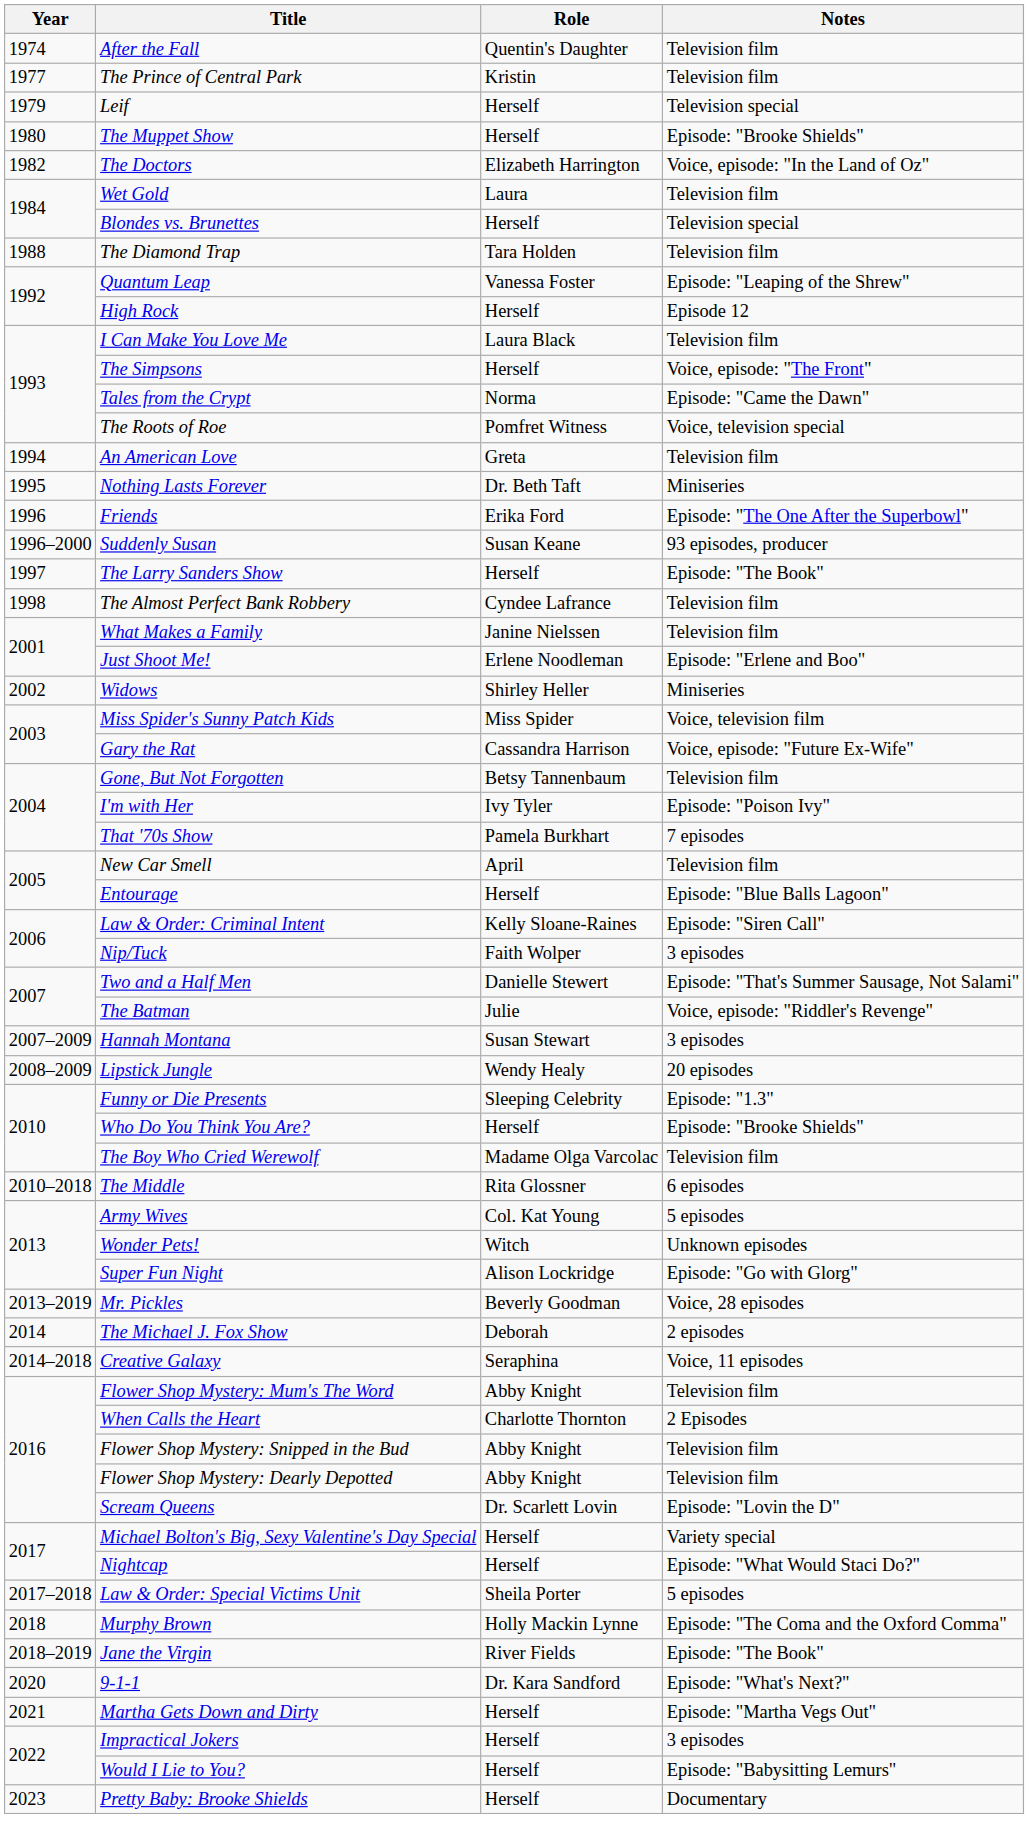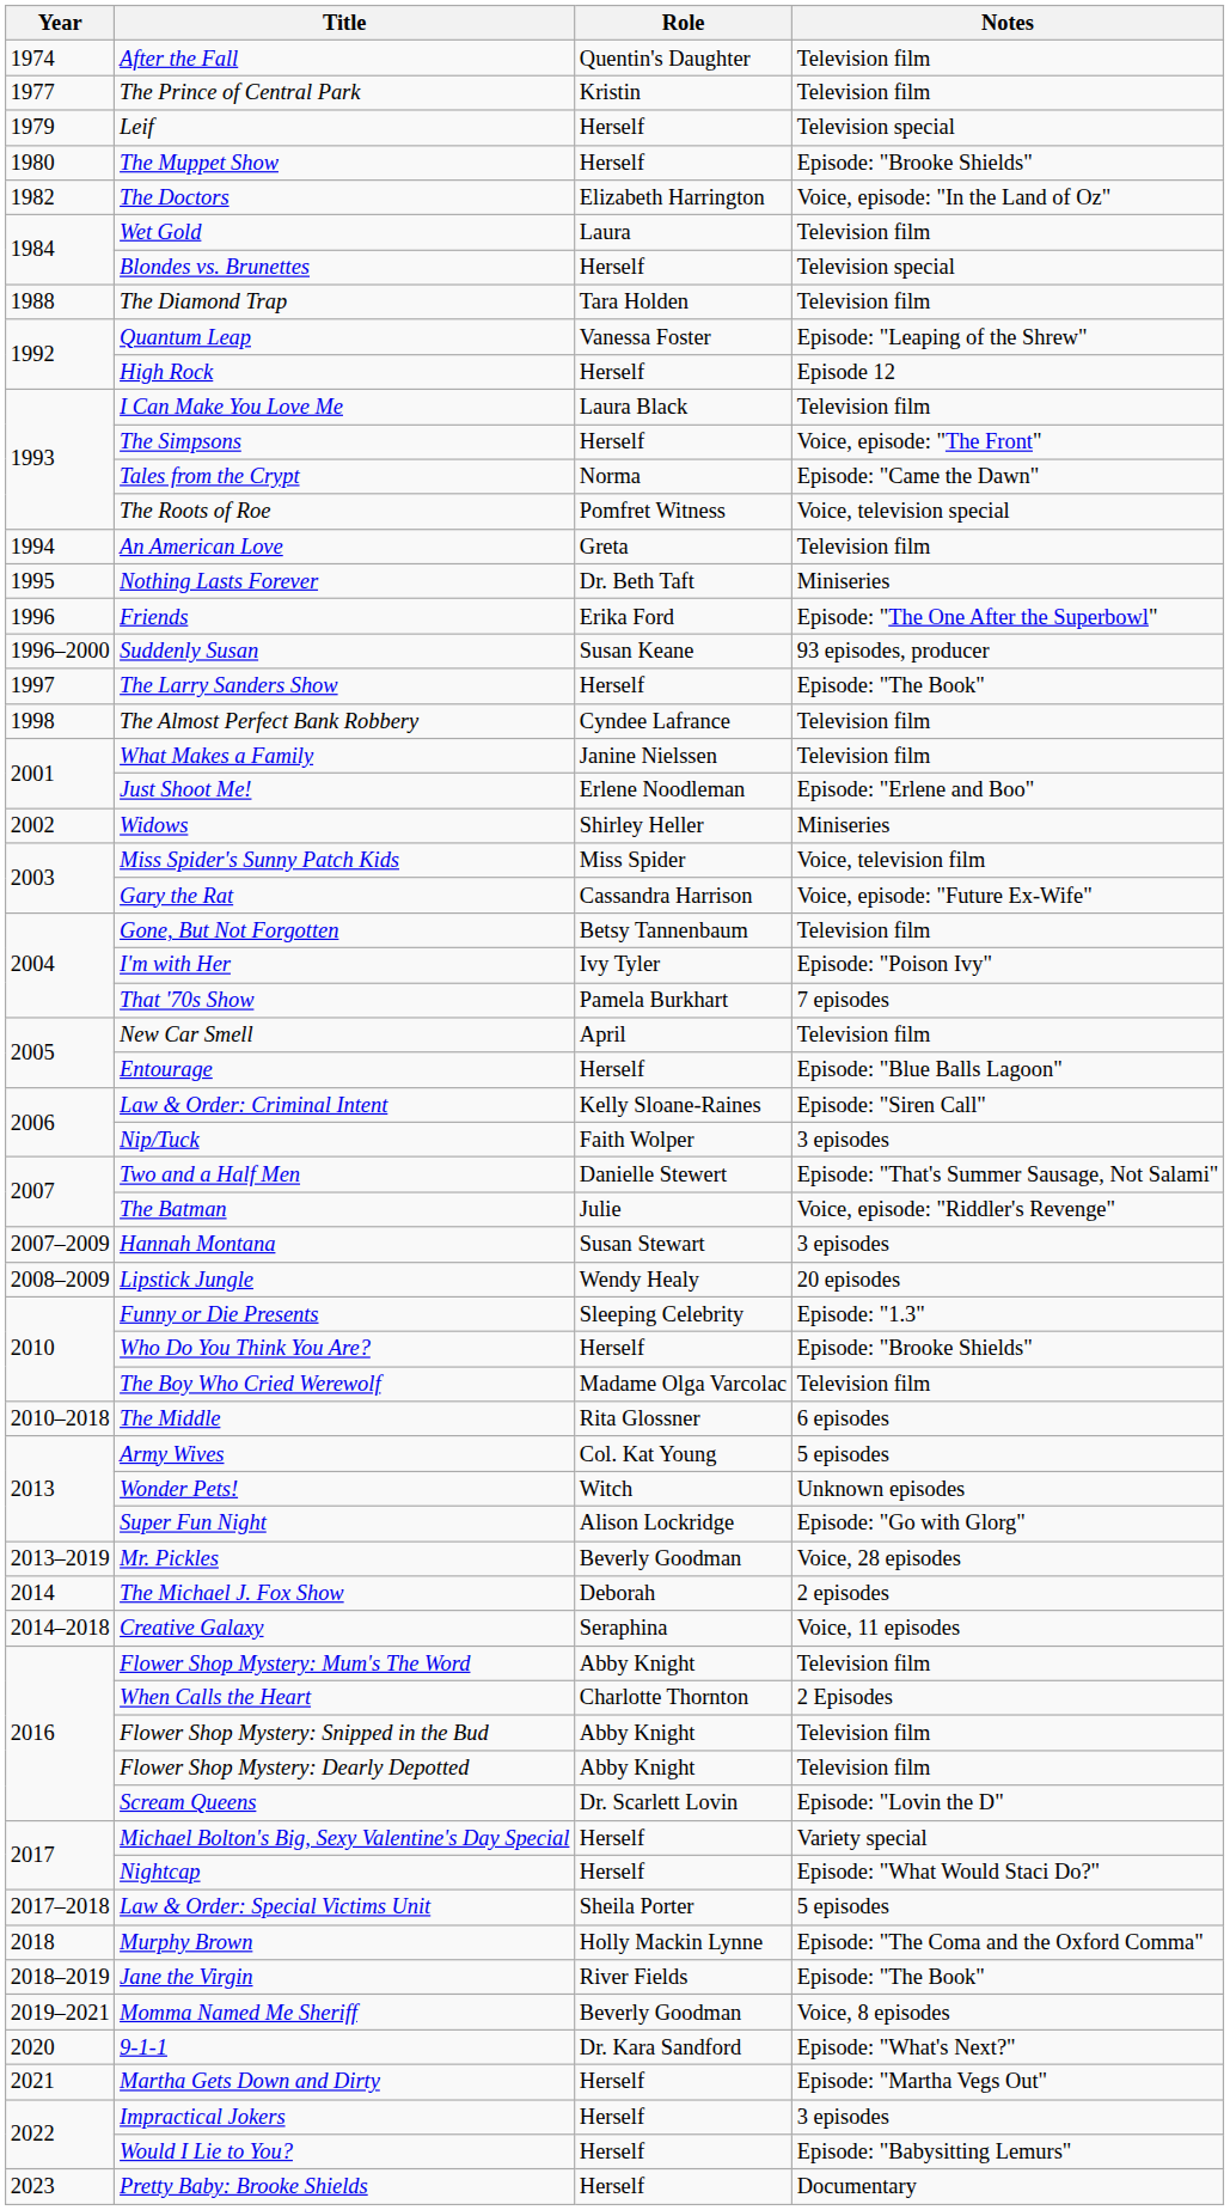+ row: 2019–2021 | Momma Named Me Sheriff | Beverly Goodman | Voice, 8 episodes
